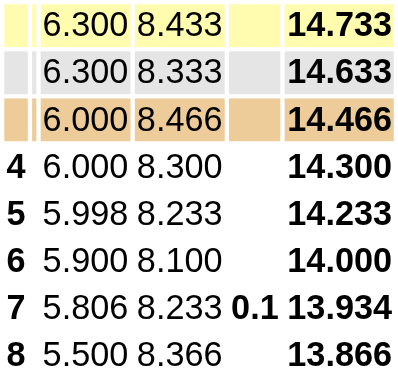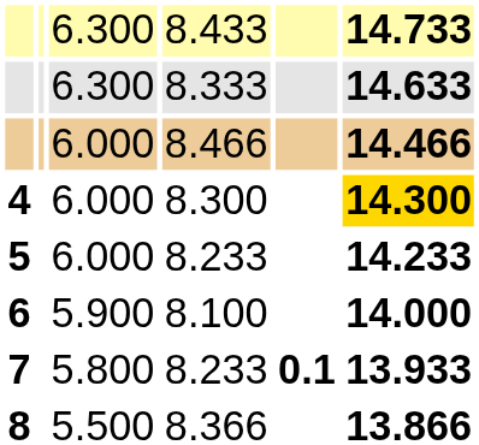4 | column 6: no background -> gold background
5 | column 3: 5.998 -> 6.000
7 | column 3: 5.806 -> 5.800
7 | column 6: 13.934 -> 13.933
